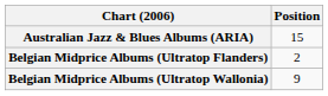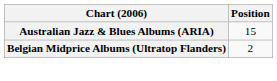- row: Belgian Midprice Albums (Ultratop Wallonia) | 9
